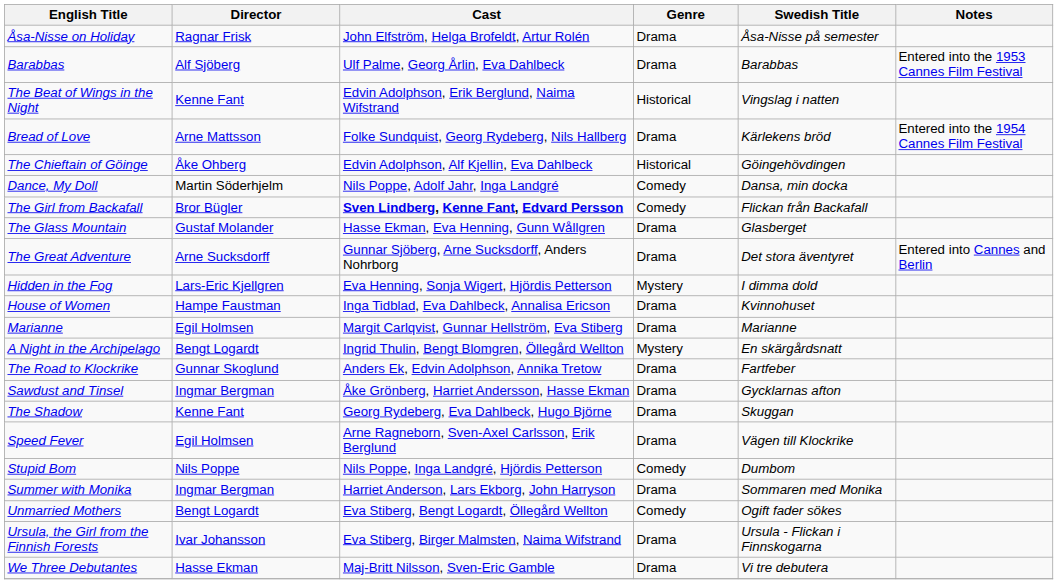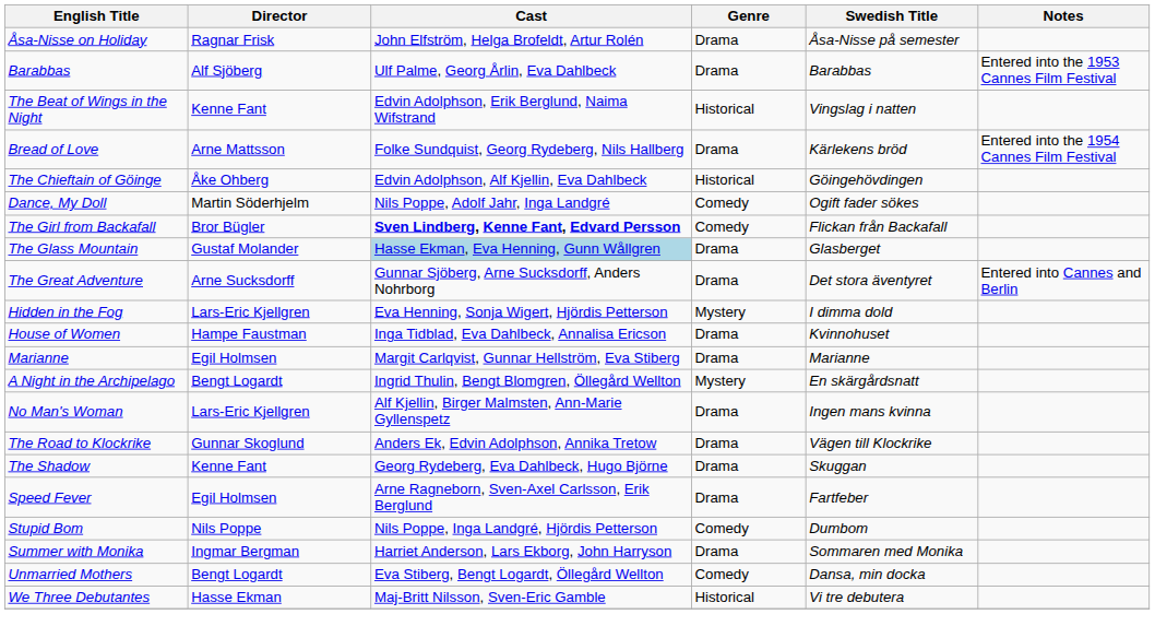Dance, My Doll | Swedish Title: Dansa, min docka -> Ogift fader sökes
The Glass Mountain | Cast: no background -> lightblue background
+ row: No Man's Woman | Lars-Eric Kjellgren | Alf Kjellin, Birger Malmsten, Ann-Marie Gyllenspetz | Drama | Ingen mans kvinna
The Road to Klockrike | Swedish Title: Fartfeber -> Vägen till Klockrike
- row: Sawdust and Tinsel | Ingmar Bergman | Åke Grönberg, Harriet Andersson, Hasse Ekman | Drama | Gycklarnas afton
Speed Fever | Swedish Title: Vägen till Klockrike -> Fartfeber
Unmarried Mothers | Swedish Title: Ogift fader sökes -> Dansa, min docka
- row: Ursula, the Girl from the Finnish Forests | Ivar Johansson | Eva Stiberg, Birger Malmsten, Naima Wifstrand | Drama | Ursula - Flickan i Finnskogarna
We Three Debutantes | Genre: Drama -> Historical
